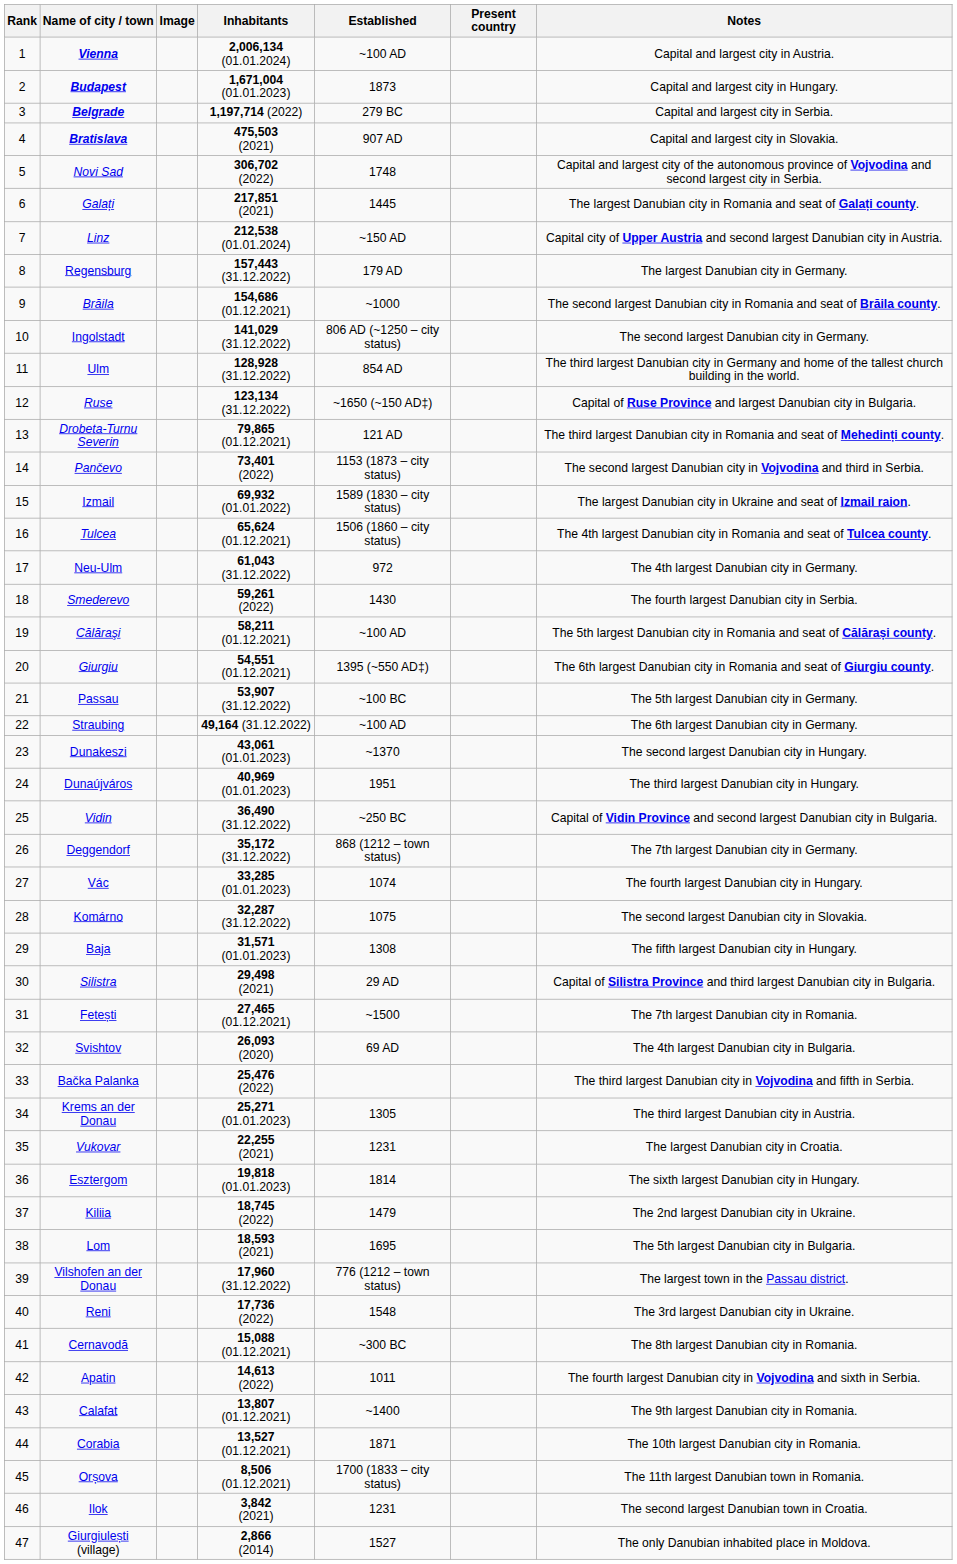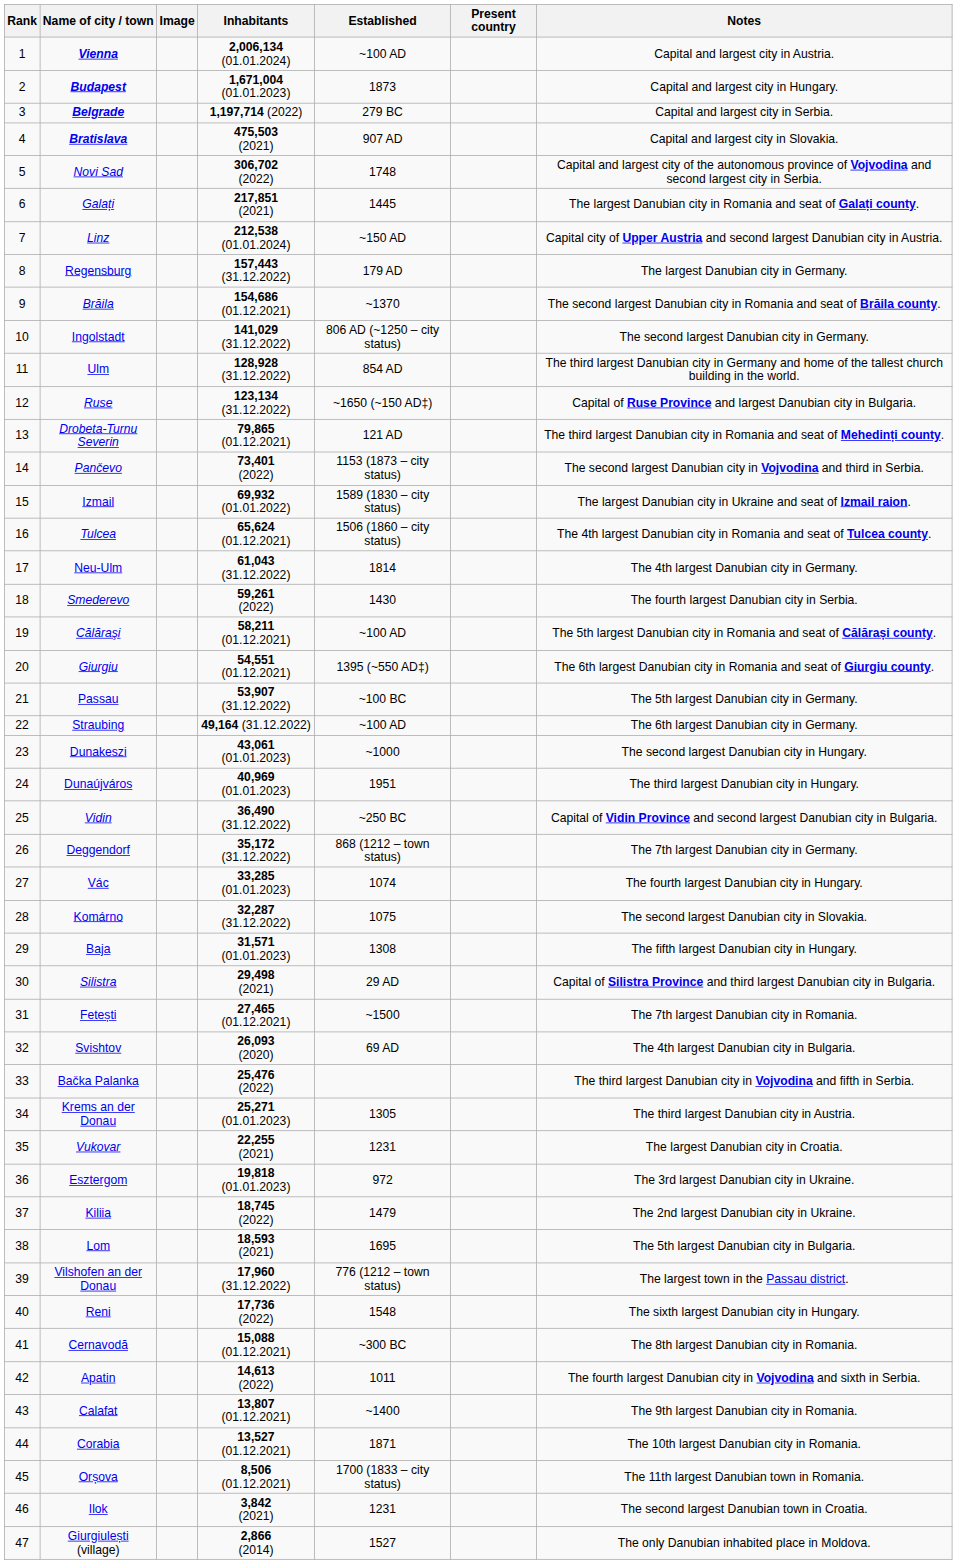Brăila | Established: ~1000 -> ~1370
Neu-Ulm | Established: 972 -> 1814
Dunakeszi | Established: ~1370 -> ~1000
Esztergom | Established: 1814 -> 972
Esztergom | Notes: The sixth largest Danubian city in Hungary. -> The 3rd largest Danubian city in Ukraine.
Reni | Notes: The 3rd largest Danubian city in Ukraine. -> The sixth largest Danubian city in Hungary.
